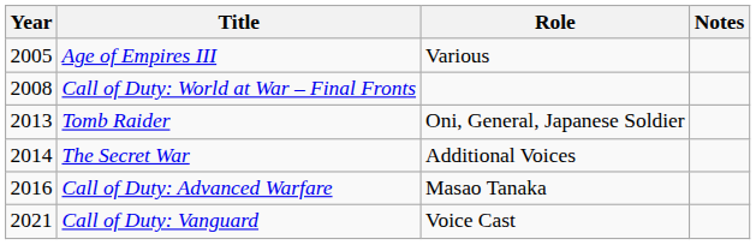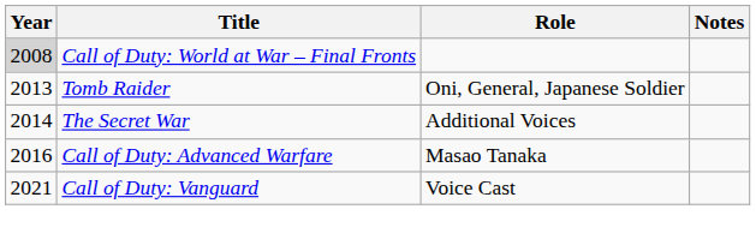- row: 2005 | Age of Empires III | Various
Call of Duty: World at War – Final Fronts | Year: no background -> lightgrey background
